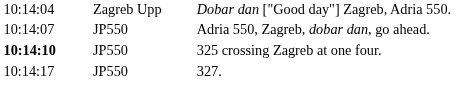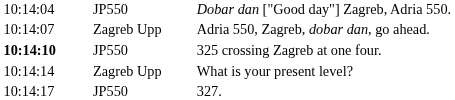Dobar dan ["Good day"] Zagreb, Adria 550. | column 2: Zagreb Upp -> JP550
Adria 550, Zagreb, dobar dan, go ahead. | column 2: JP550 -> Zagreb Upp
+ row: 10:14:14 | Zagreb Upp | What is your present level?
